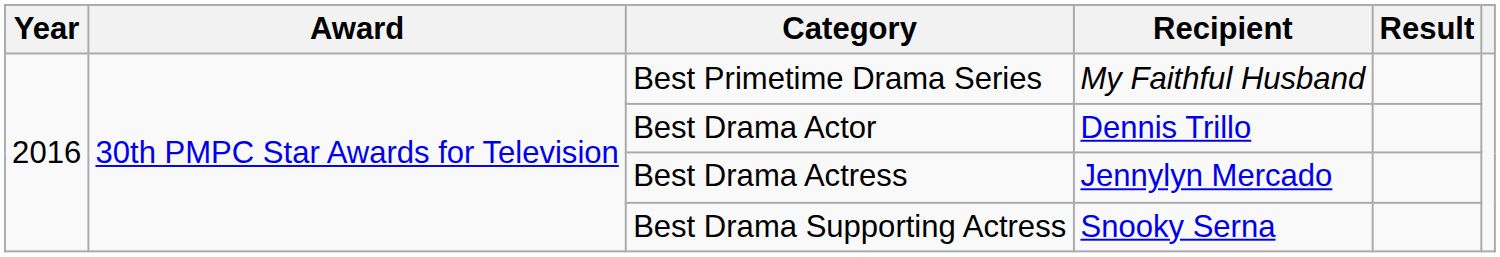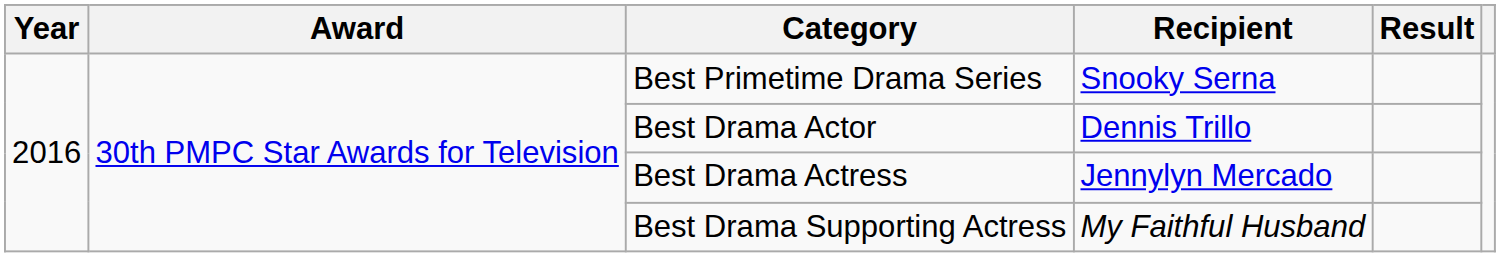Best Primetime Drama Series | Recipient: My Faithful Husband -> Snooky Serna
Best Drama Supporting Actress | Recipient: Snooky Serna -> My Faithful Husband
